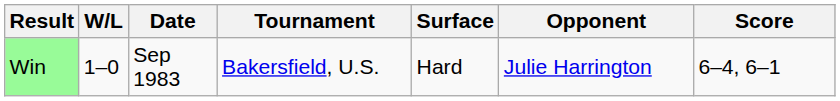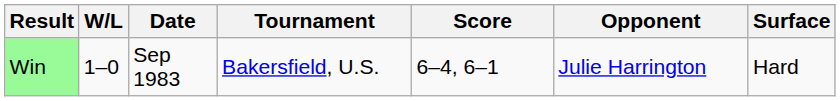columns swapped: Surface <-> Score
